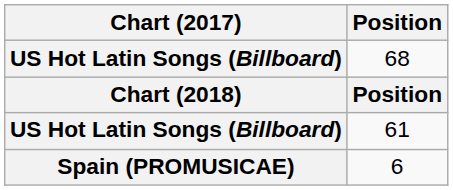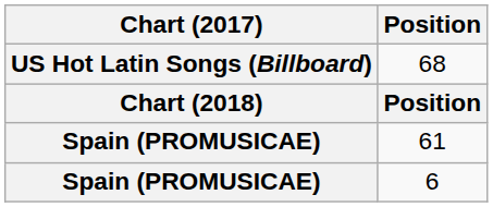61 | Chart (2017): US Hot Latin Songs (Billboard) -> Spain (PROMUSICAE)
